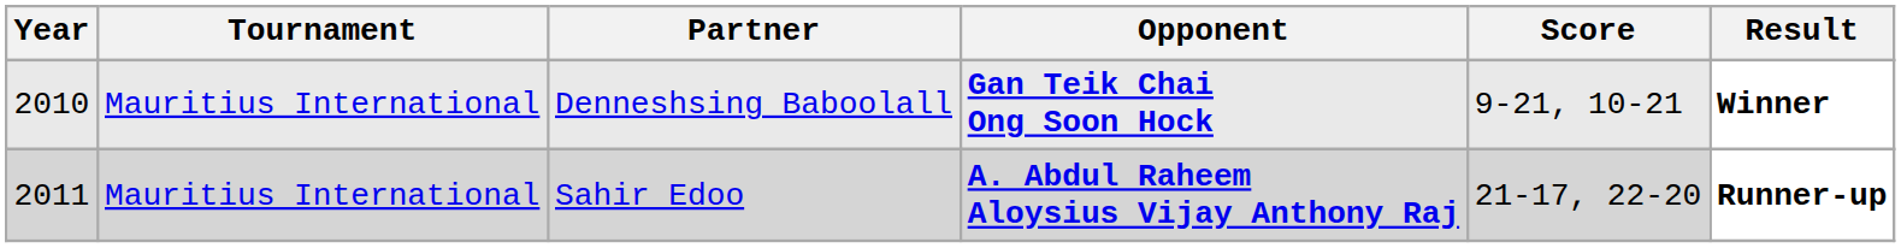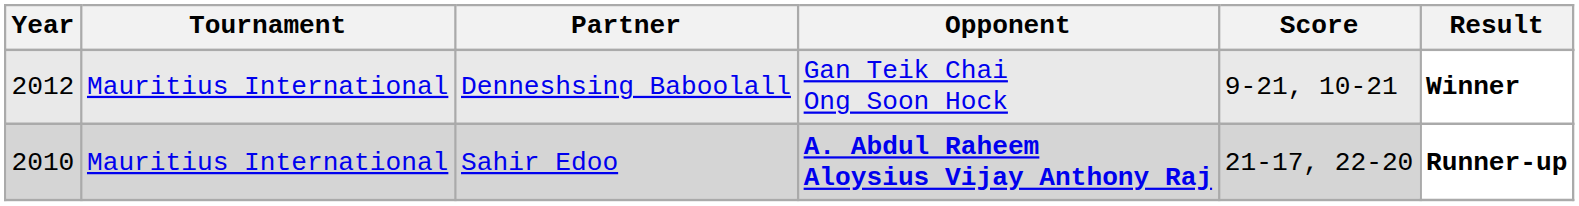Denneshsing Baboolall | Year: 2010 -> 2012
Denneshsing Baboolall | Opponent: bold -> normal
Sahir Edoo | Year: 2011 -> 2010
